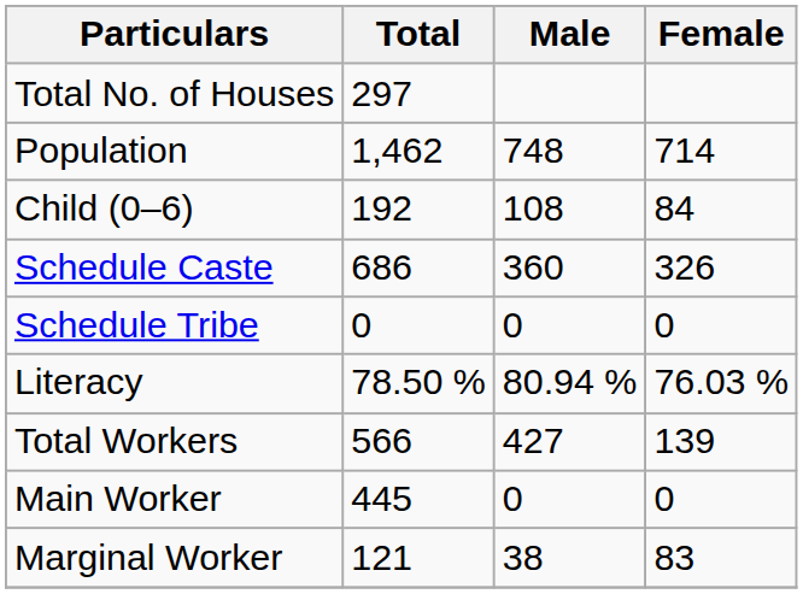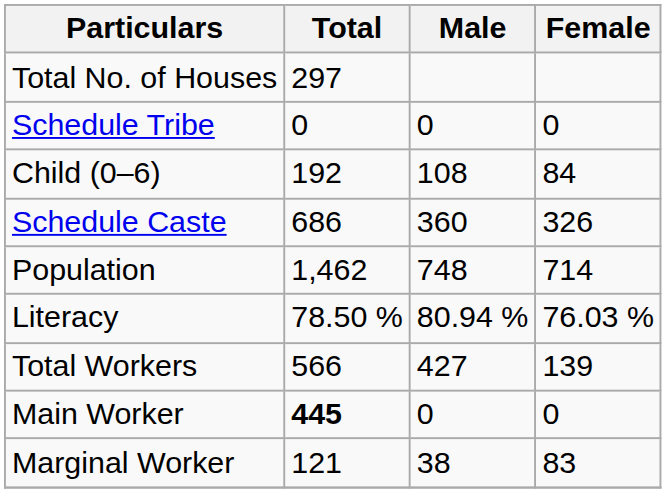rows swapped: Population <-> Schedule Tribe
Main Worker | Total: normal -> bold
